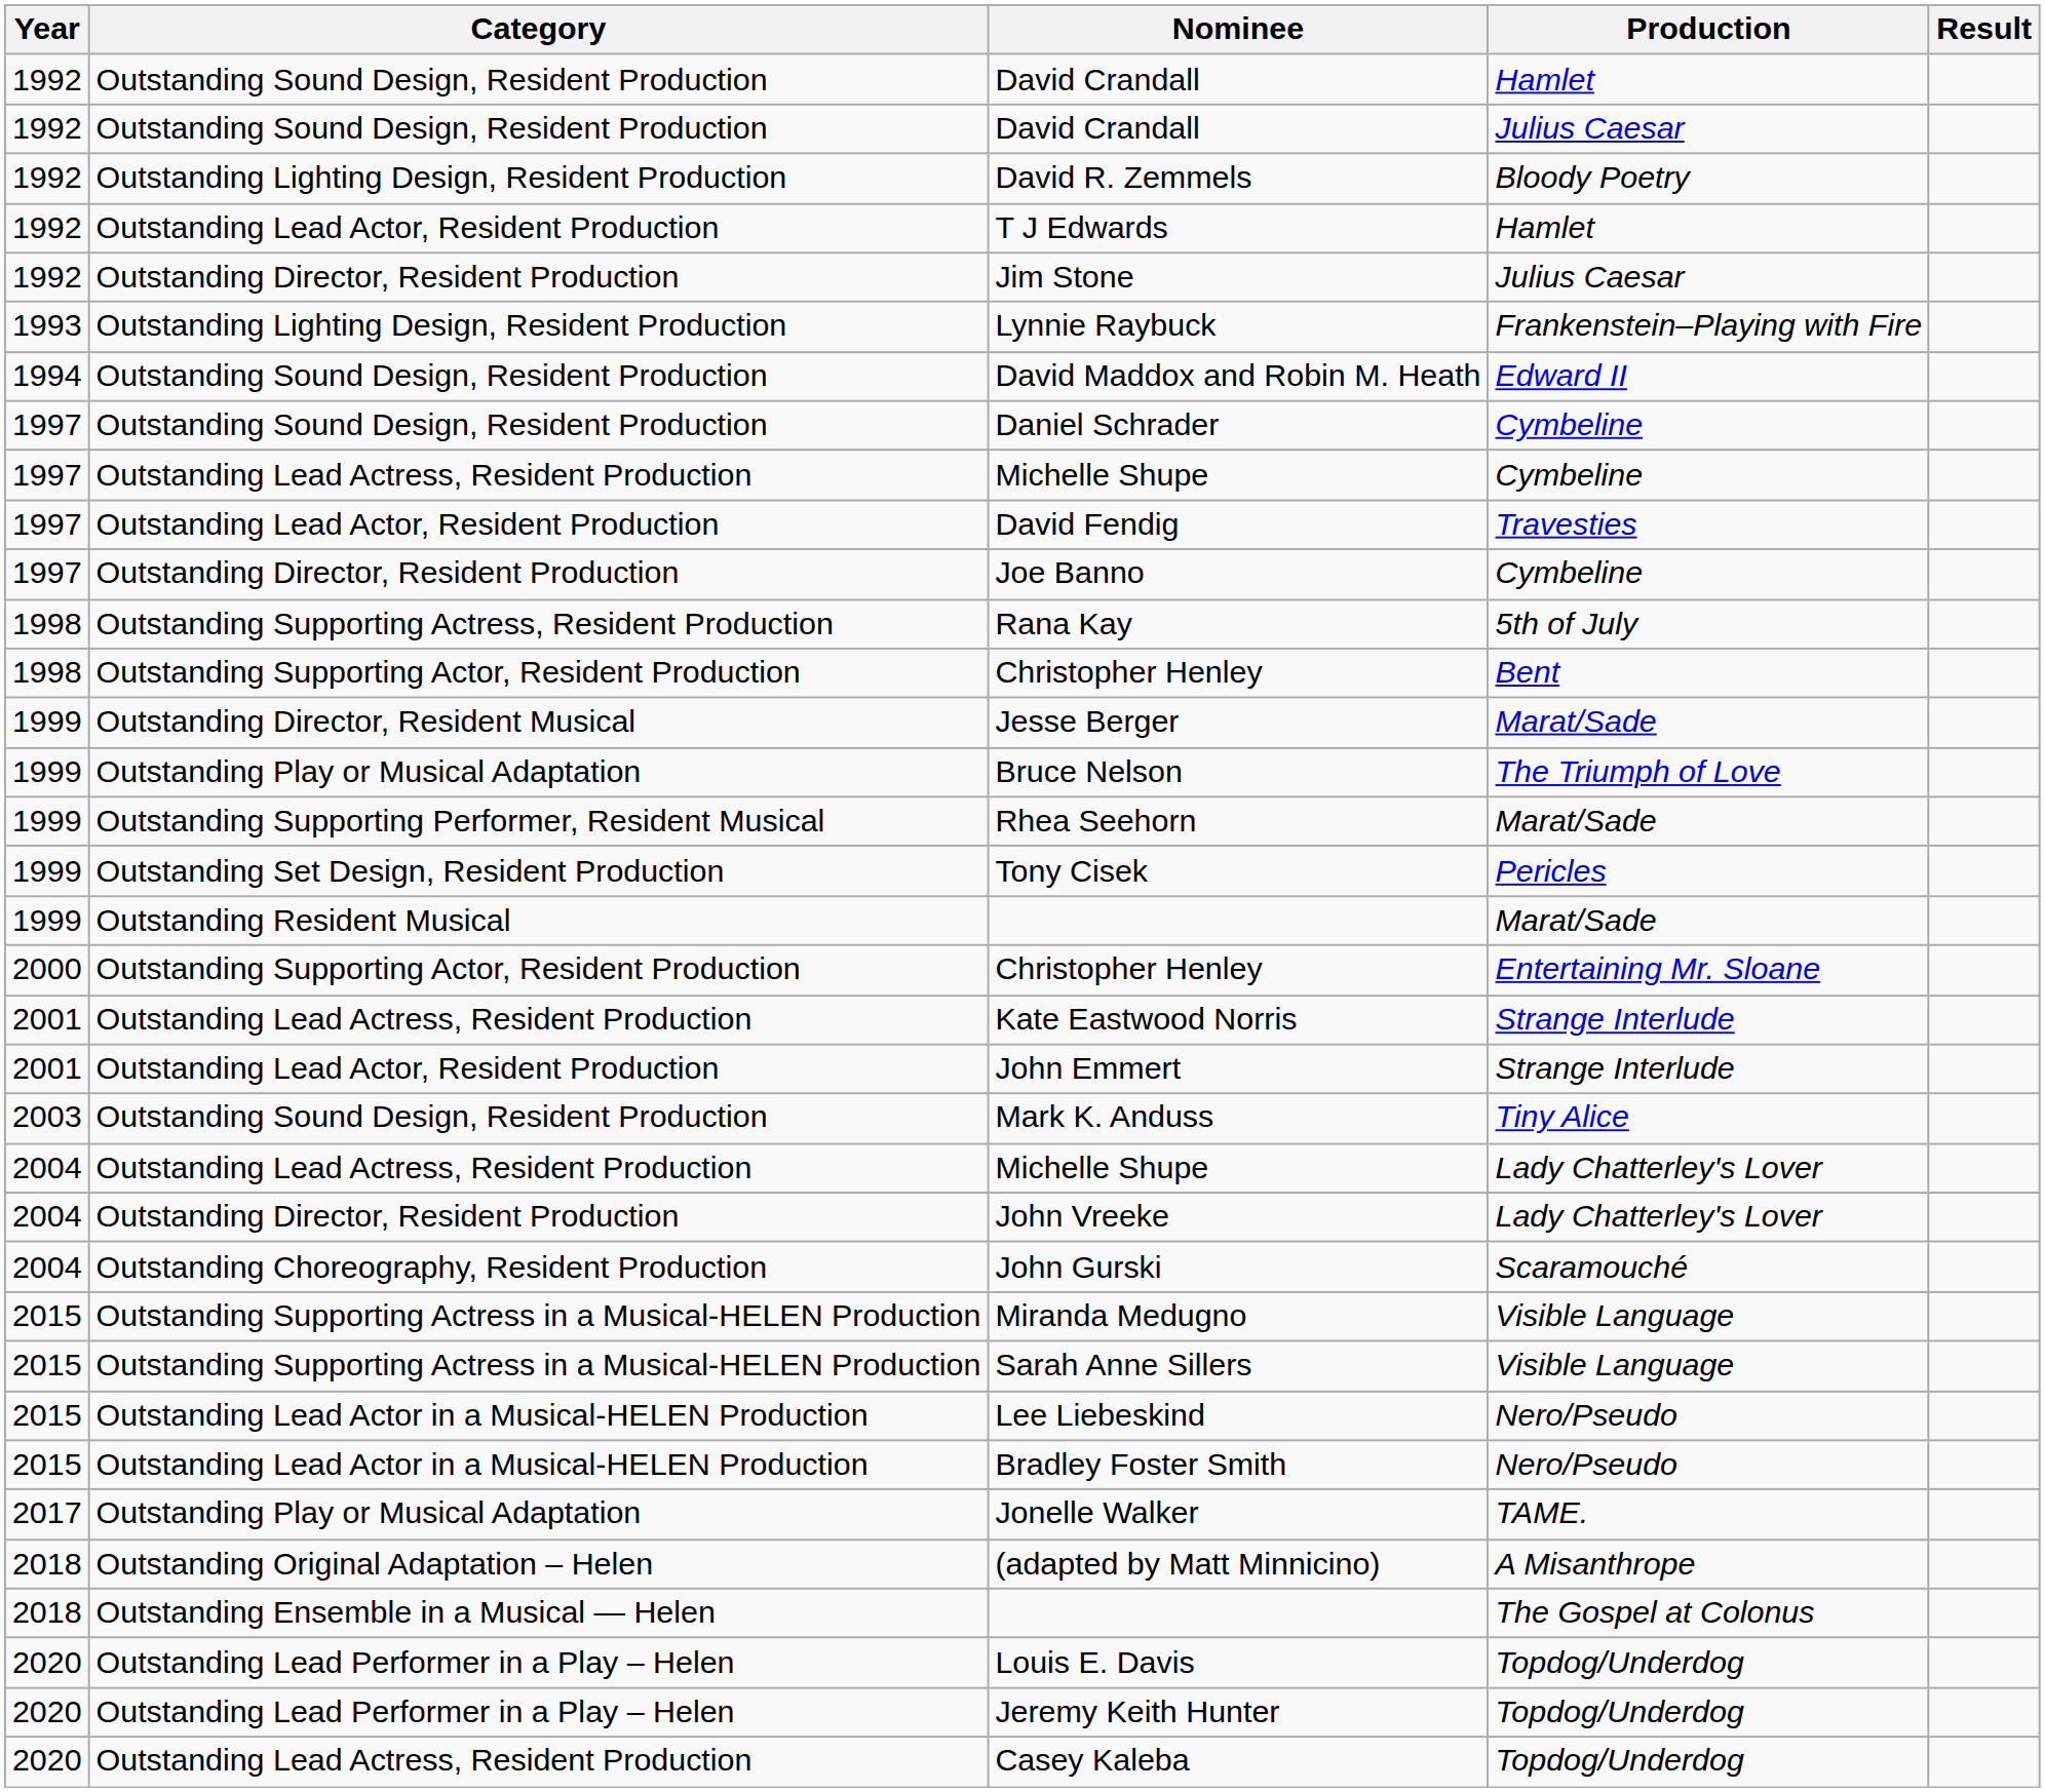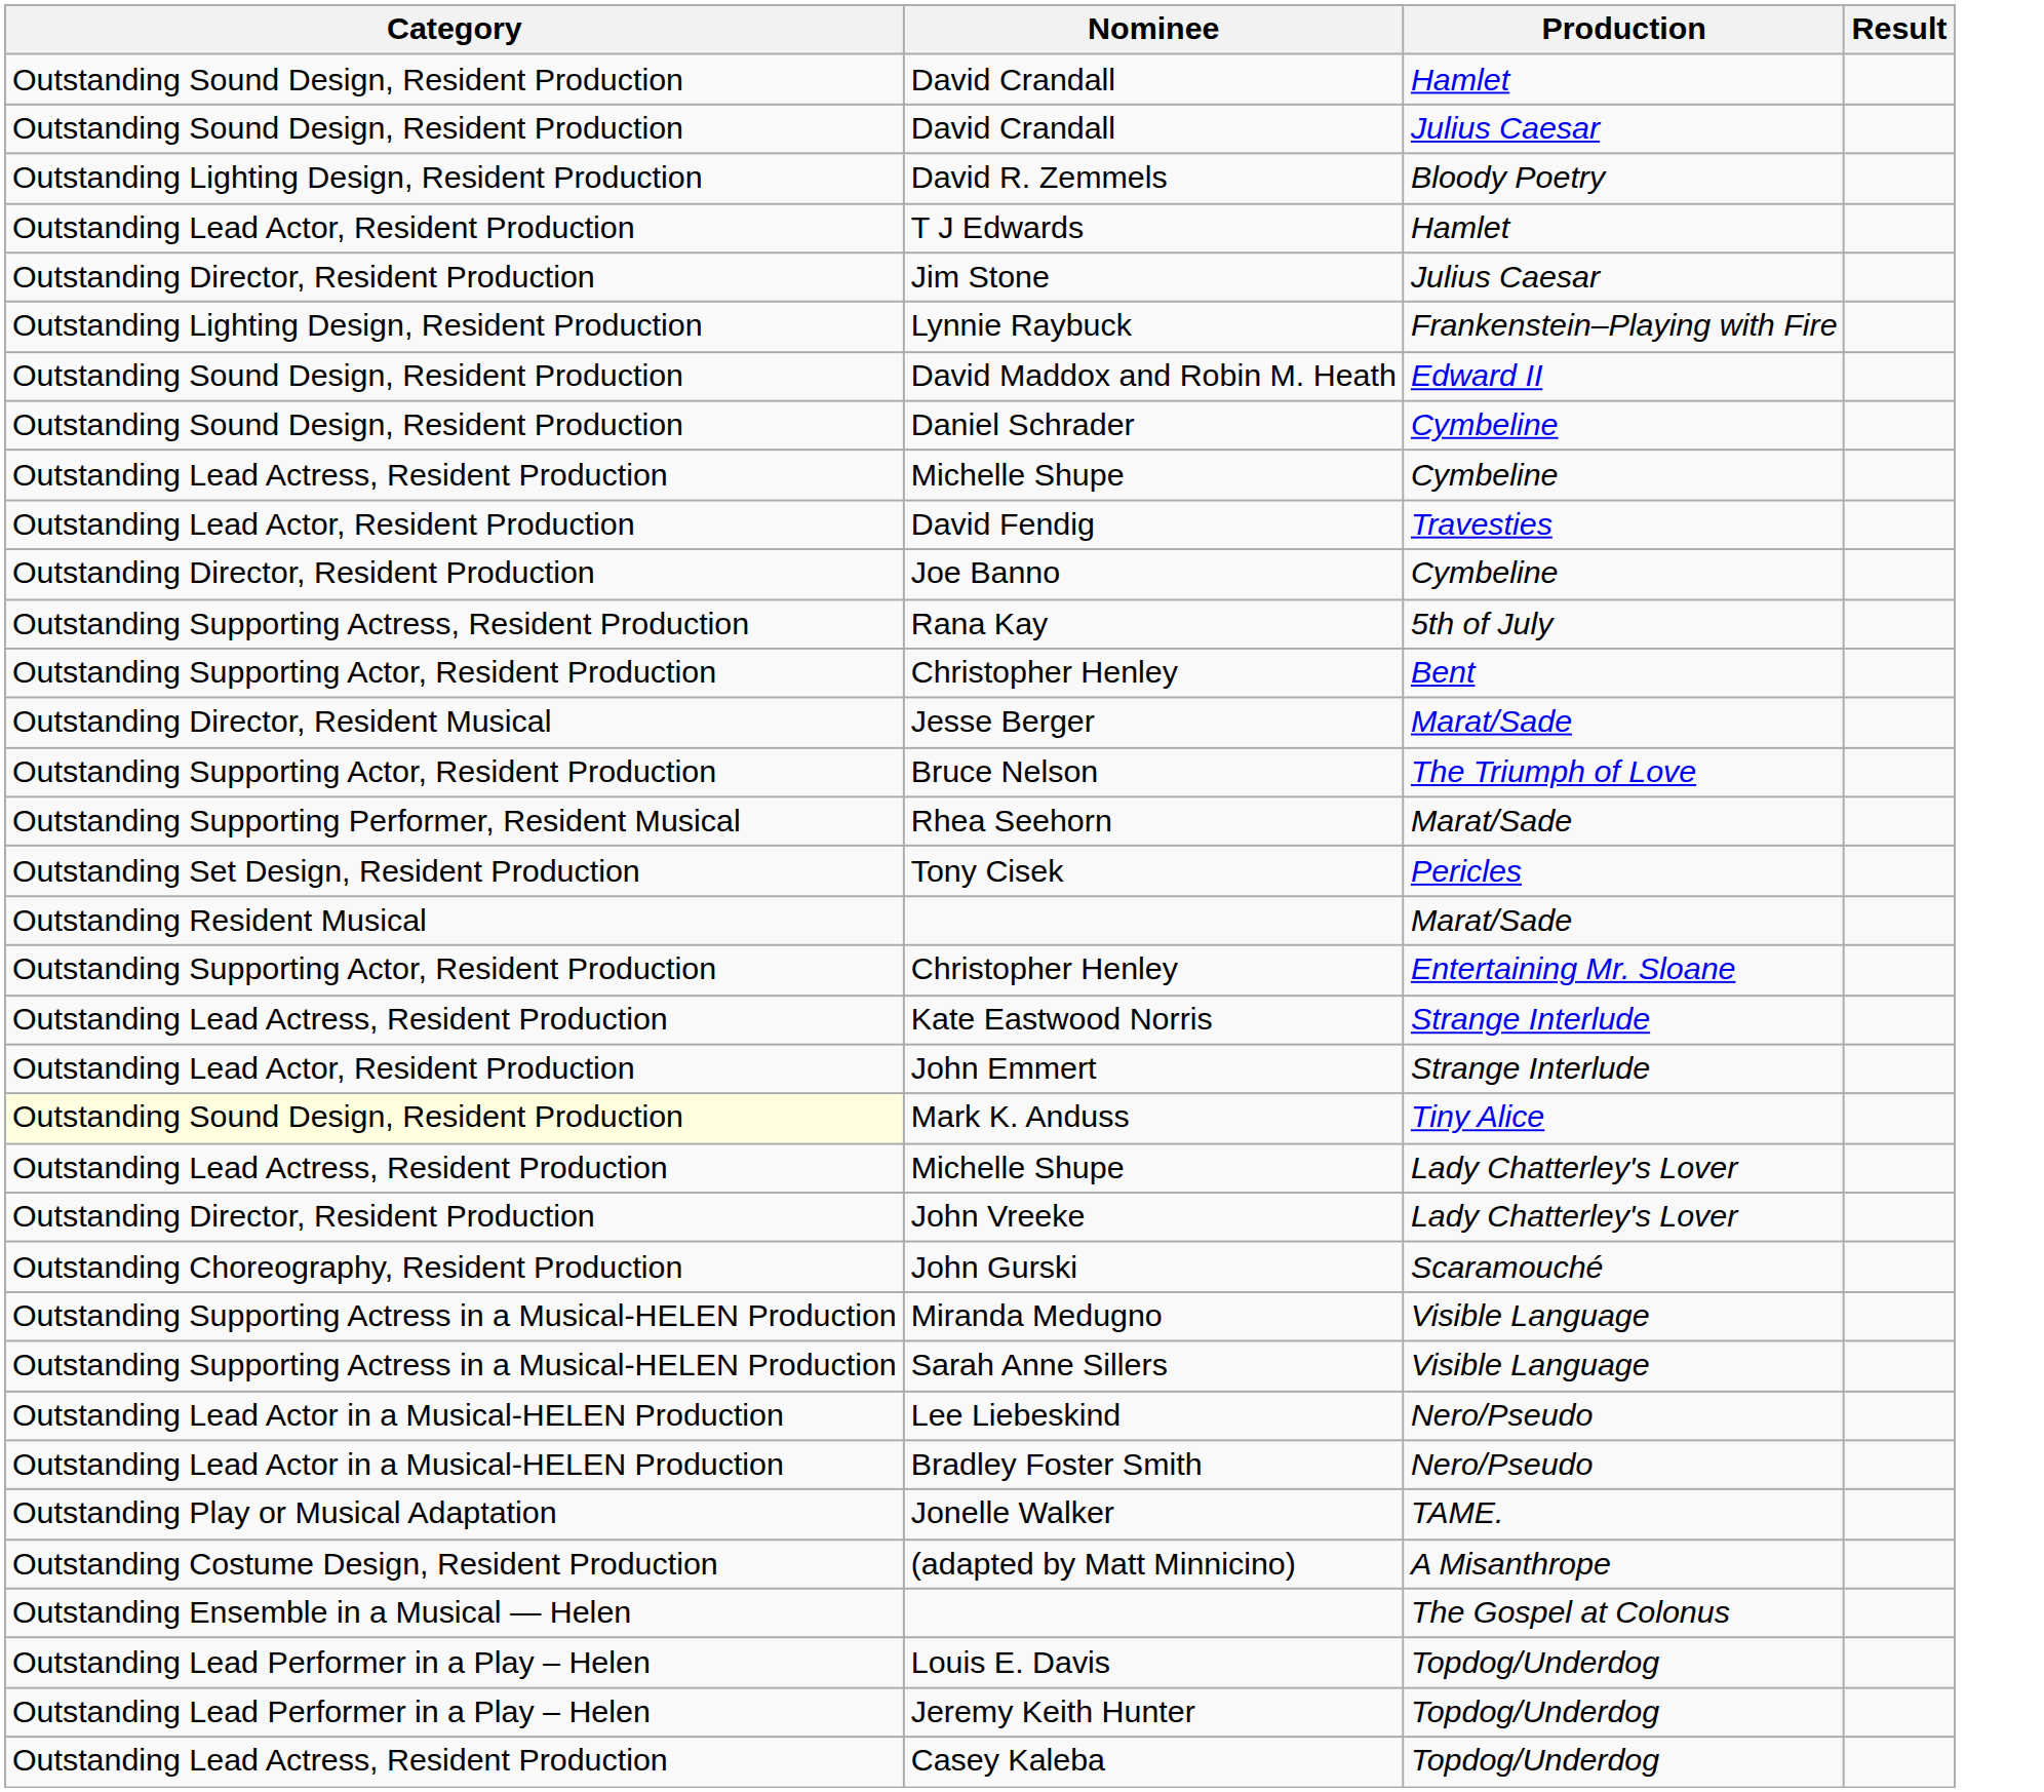- column: Year | 1992 | 1992 | 1992 | 1992 | 1992 | 1993 | 1994 | 1997 | 1997 | 1997 | 1997 | 1998 | 1998 | 1999 | 1999 | 1999 | 1999 | 1999 | 2000 | 2001 | 2001 | 2003 | 2004 | 2004 | 2004 | 2015 | 2015 | 2015 | 2015 | 2017 | 2018 | 2018 | 2020 | 2020 | 2020
Bruce Nelson | Category: Outstanding Play or Musical Adaptation -> Outstanding Supporting Actor, Resident Production
Mark K. Anduss | Category: no background -> lightyellow background
(adapted by Matt Minnicino) | Category: Outstanding Original Adaptation – Helen -> Outstanding Costume Design, Resident Production
